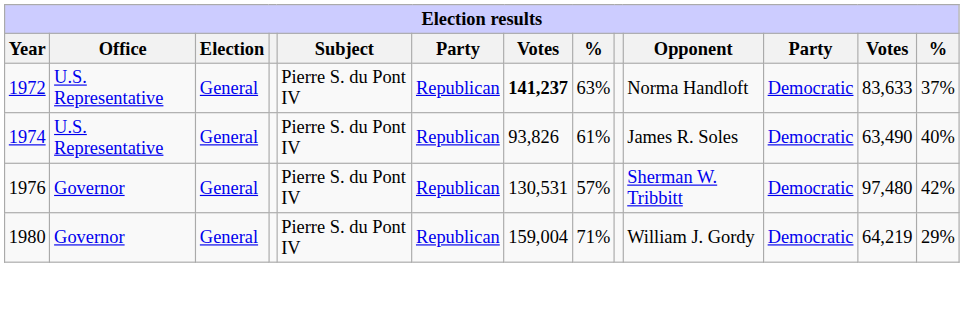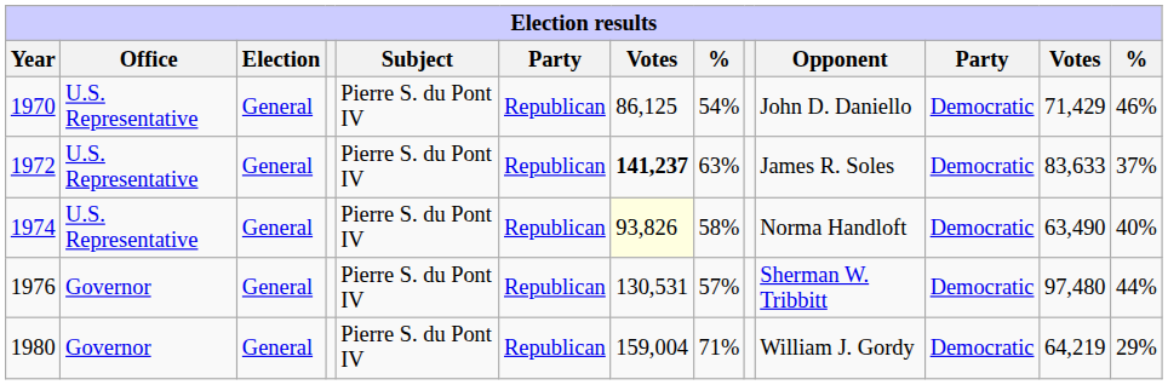+ row: 1970 | U.S. Representative | General | Pierre S. du Pont IV | Republican | 86,125 | 54% | John D. Daniello | Democratic | 71,429 | 46%
1972 | Opponent: Norma Handloft -> James R. Soles
1974 | column 7: no background -> lightyellow background
1974 | column 8: 61% -> 58%
1974 | Opponent: James R. Soles -> Norma Handloft
1976 | column 13: 42% -> 44%
